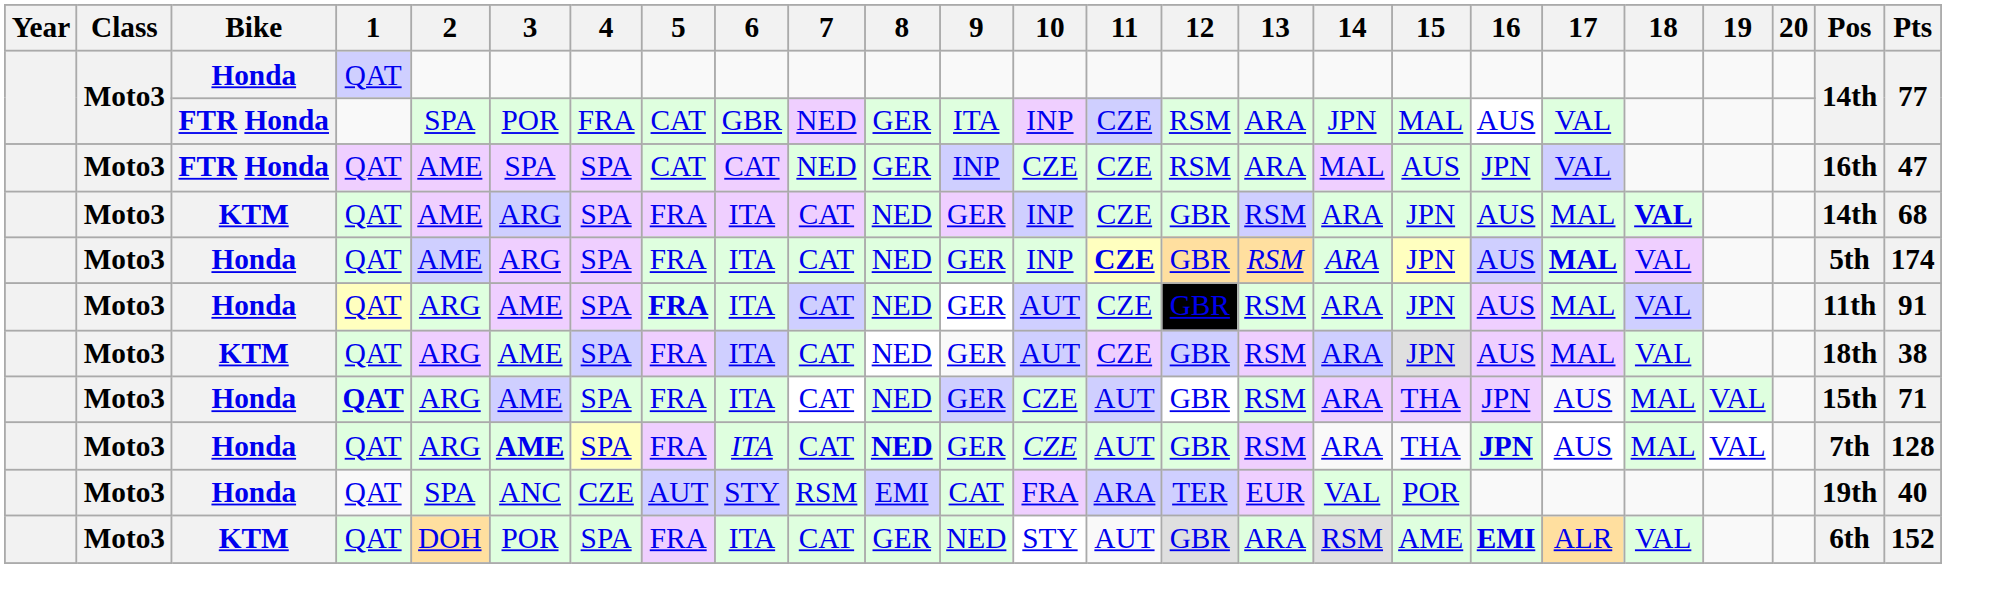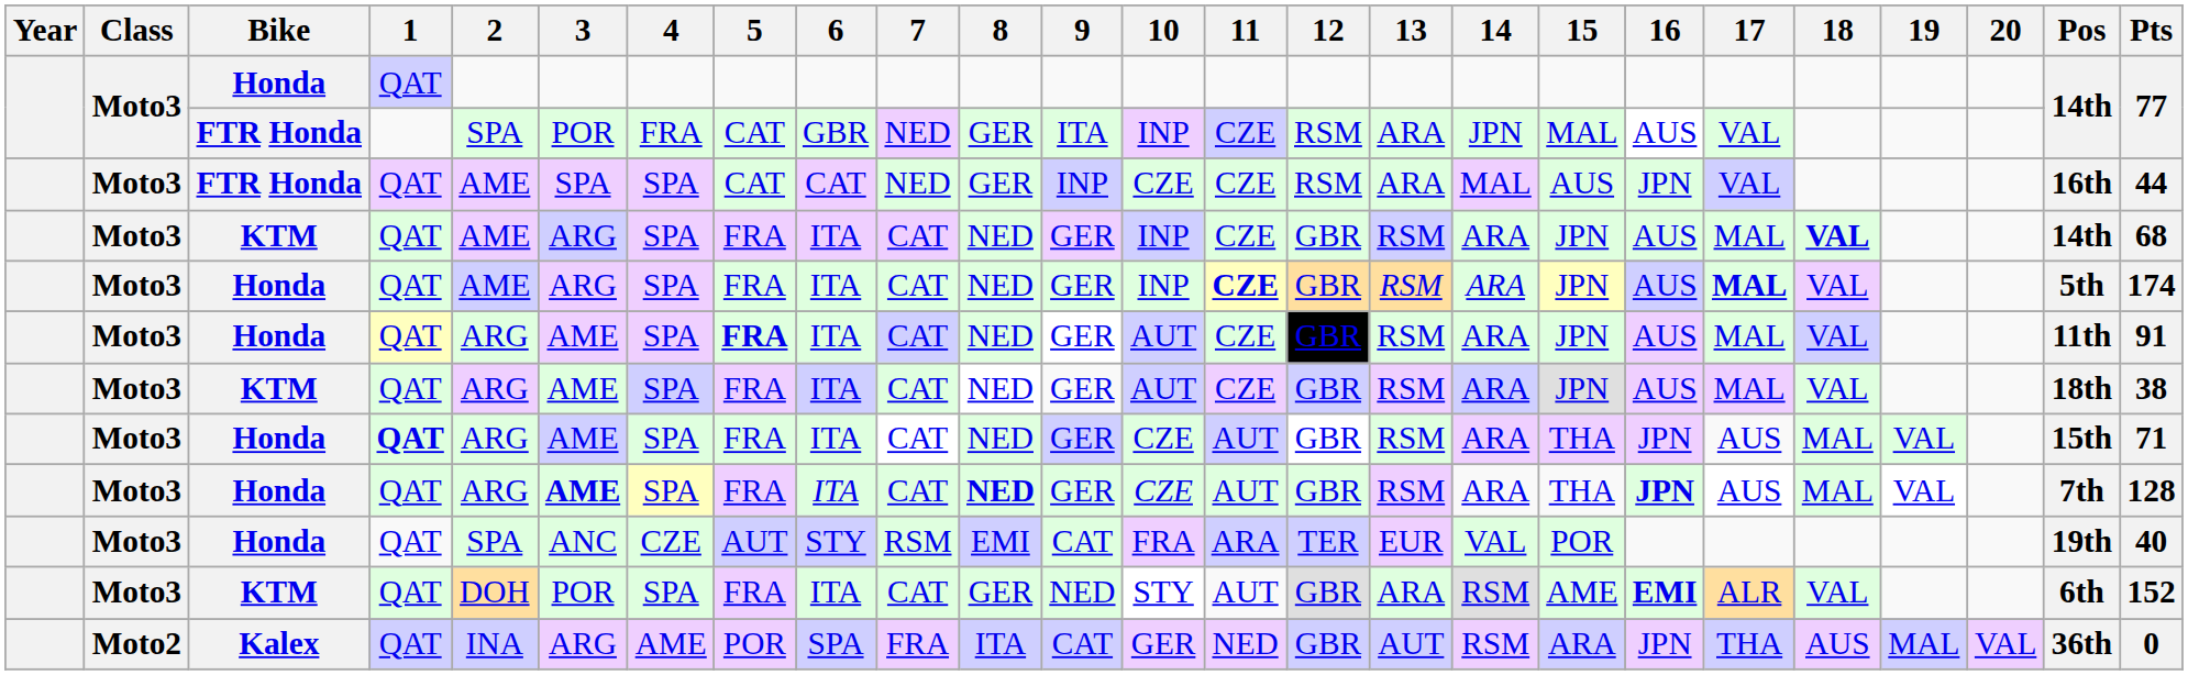FTR Honda / QAT | Pts: 47 -> 44
+ row: Moto2 | Kalex | QAT | INA | ARG | AME | POR | SPA | FRA | ITA | CAT | GER | NED | GBR | AUT | RSM | ARA | JPN | THA | AUS | MAL | VAL | 36th | 0
